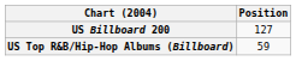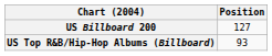US Top R&B/Hip-Hop Albums (Billboard) | Position: 59 -> 93
